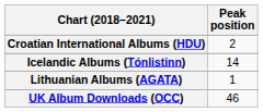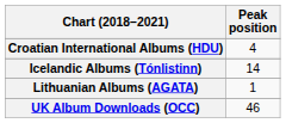Croatian International Albums (HDU) | Peak position: 2 -> 4
